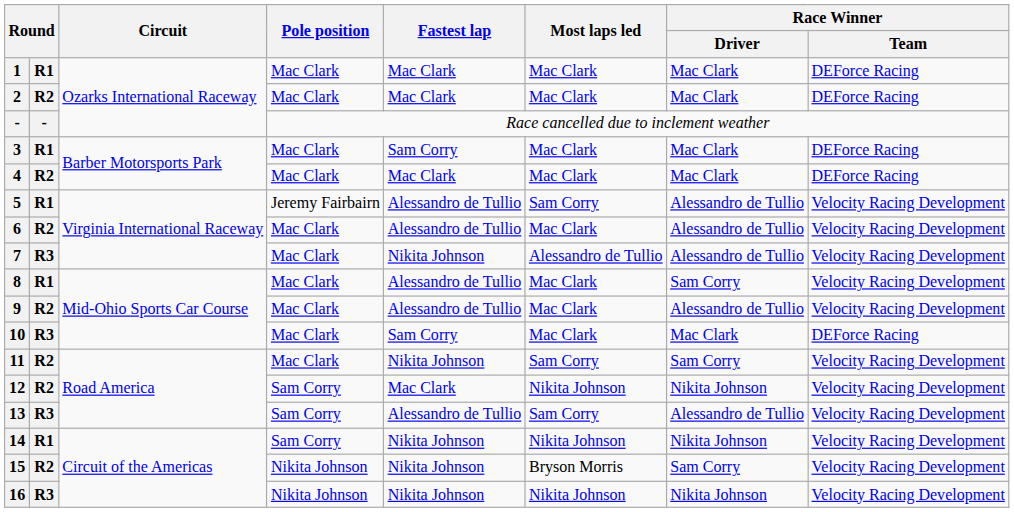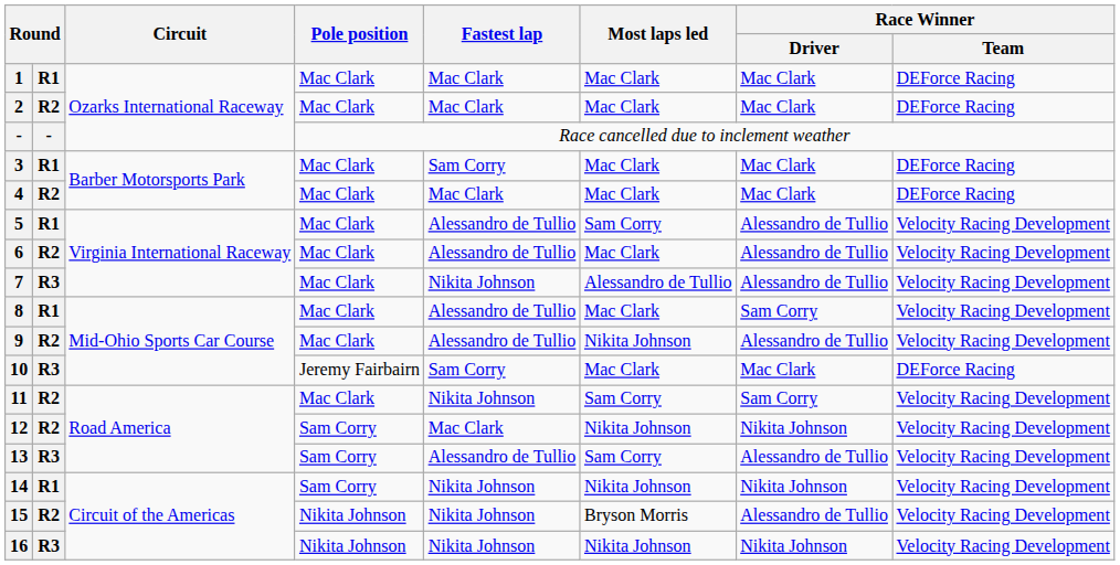5 | Pole position: Jeremy Fairbairn -> Mac Clark
9 | Most laps led: Mac Clark -> Nikita Johnson
10 | Pole position: Mac Clark -> Jeremy Fairbairn
15 | Race Winner / Driver: Sam Corry -> Alessandro de Tullio
